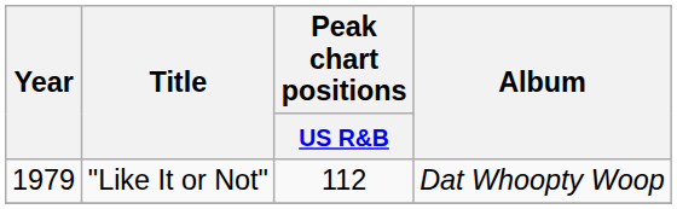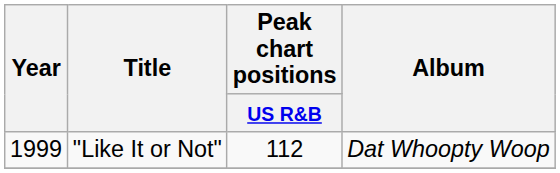"Like It or Not" | Year: 1979 -> 1999
